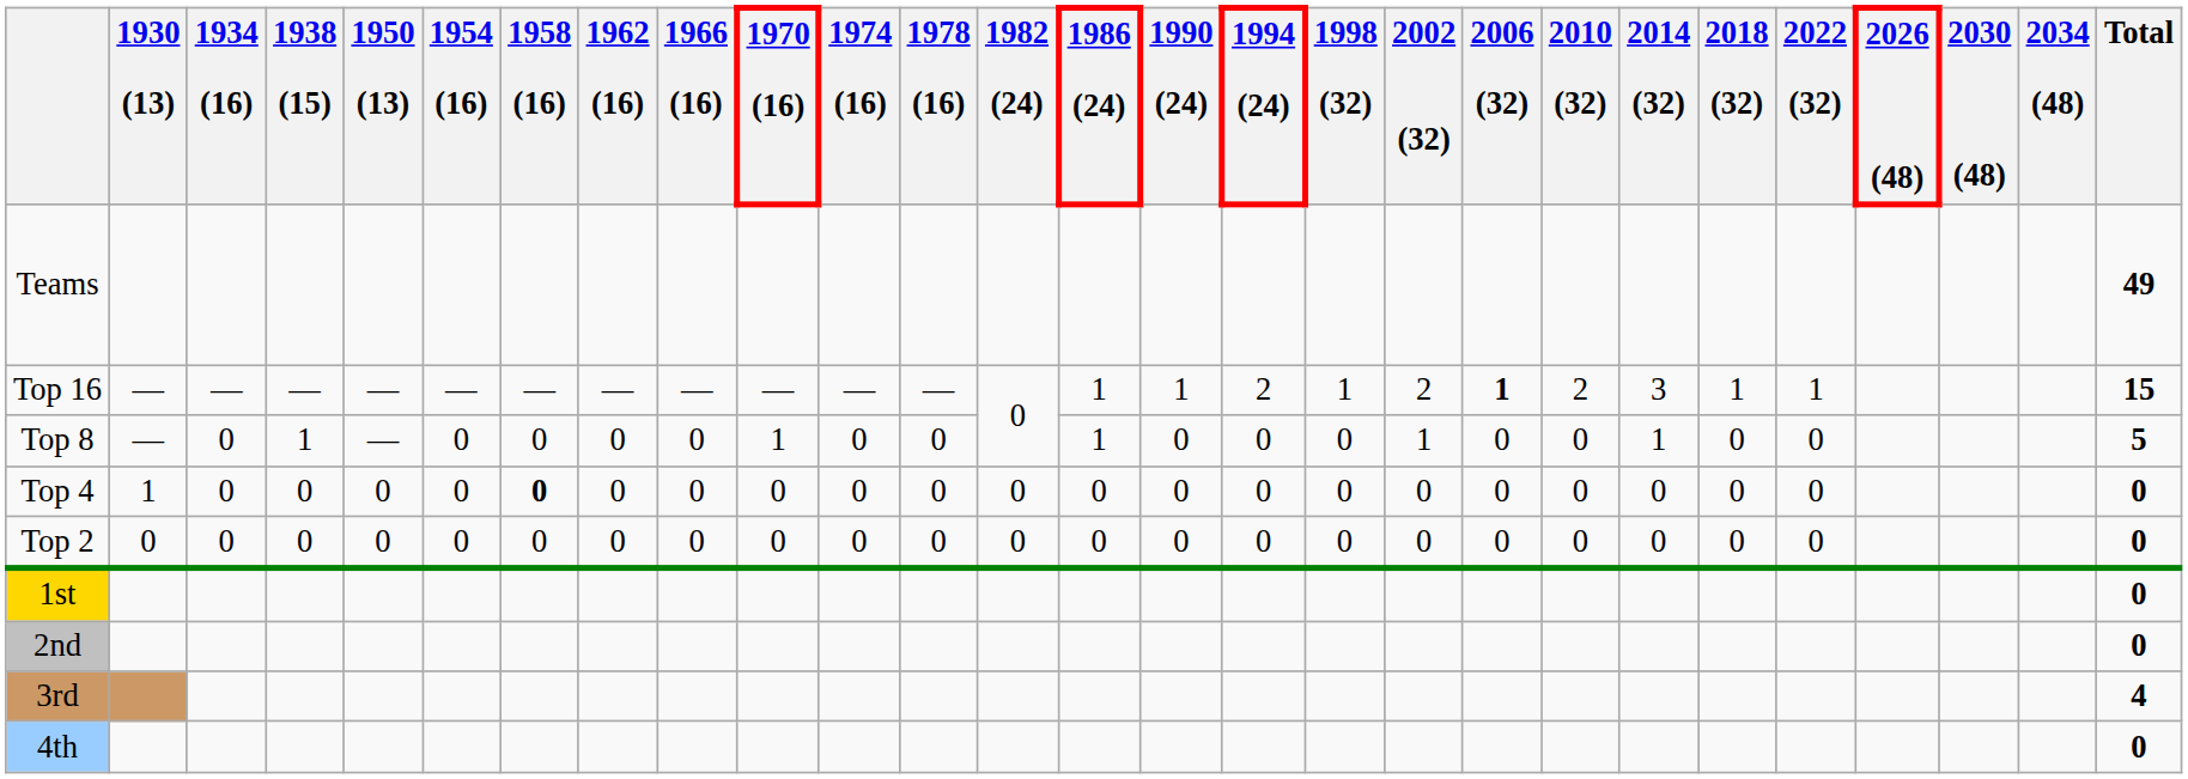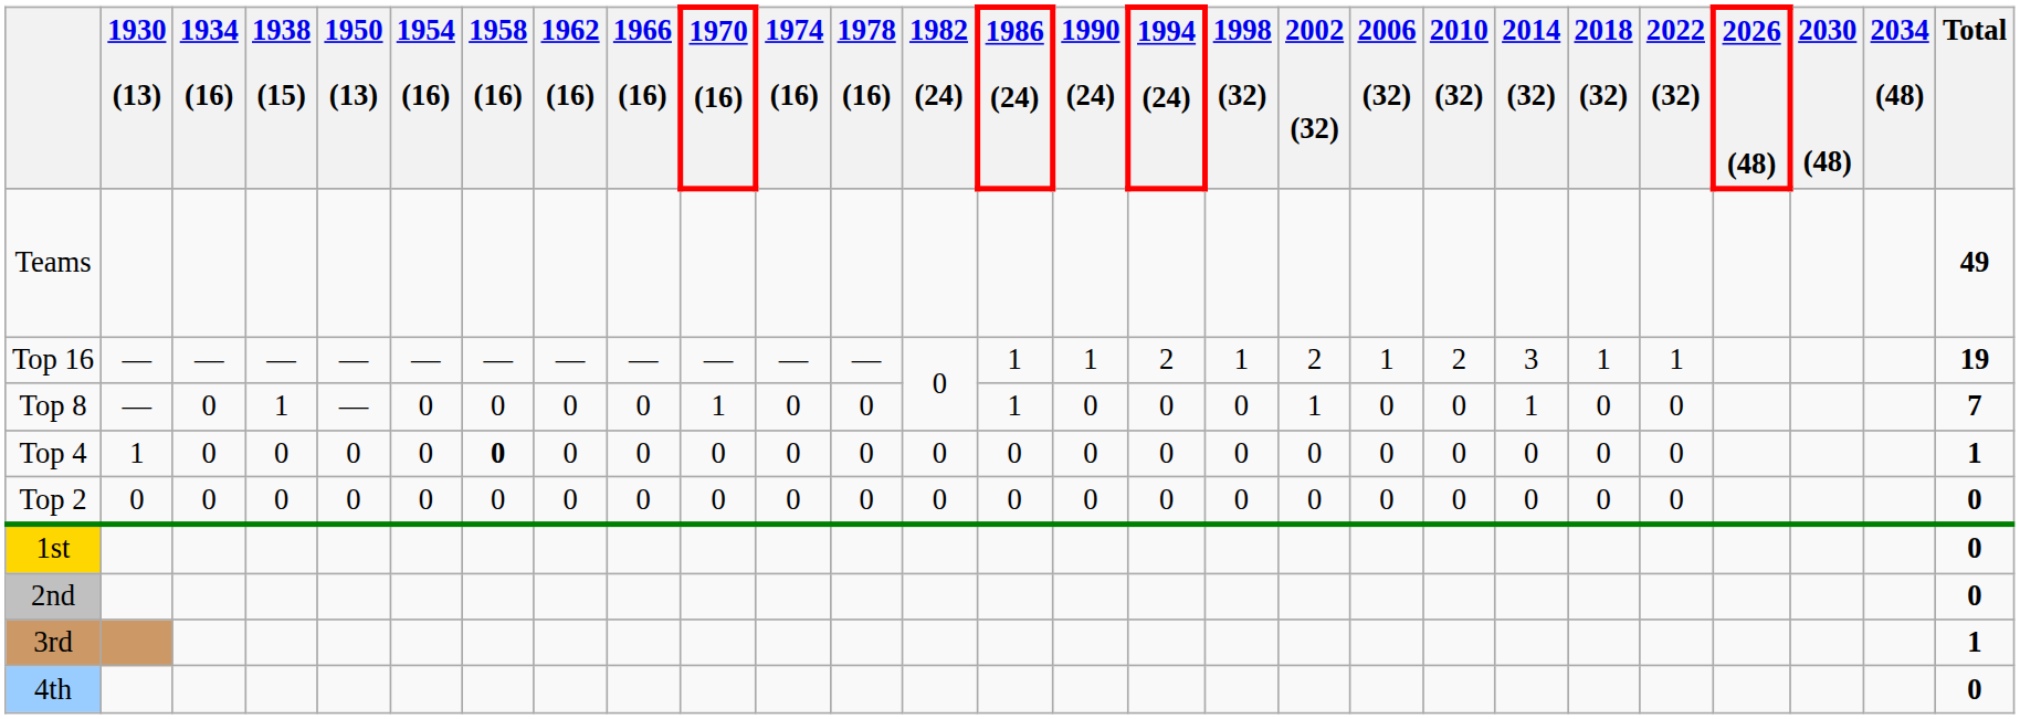Top 16 | 2006 (32): bold -> normal
Top 16 | Total: 15 -> 19
Top 8 | Total: 5 -> 7
Top 4 | Total: 0 -> 1
3rd | Total: 4 -> 1
